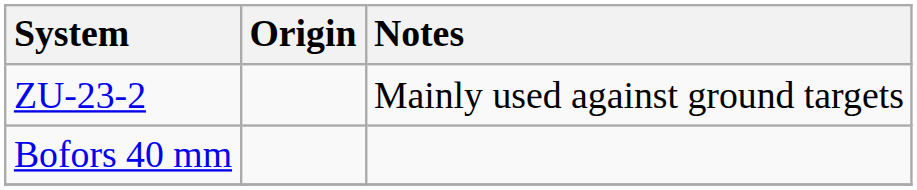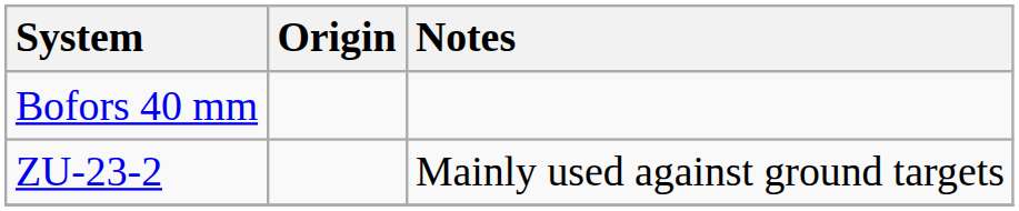rows swapped: Bofors 40 mm <-> ZU-23-2
